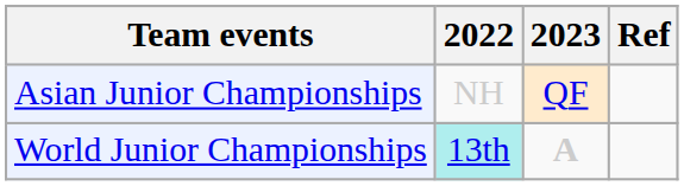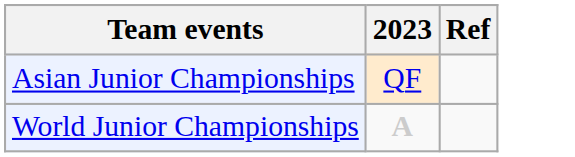- column: 2022 | NH | 13th
